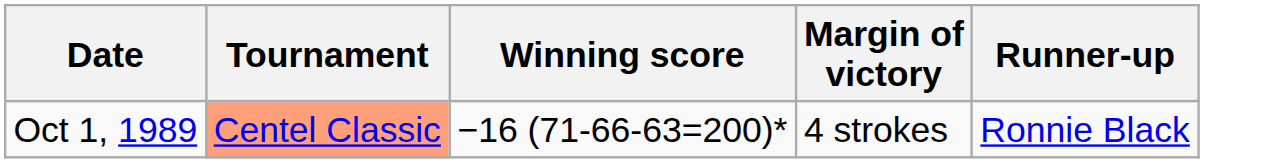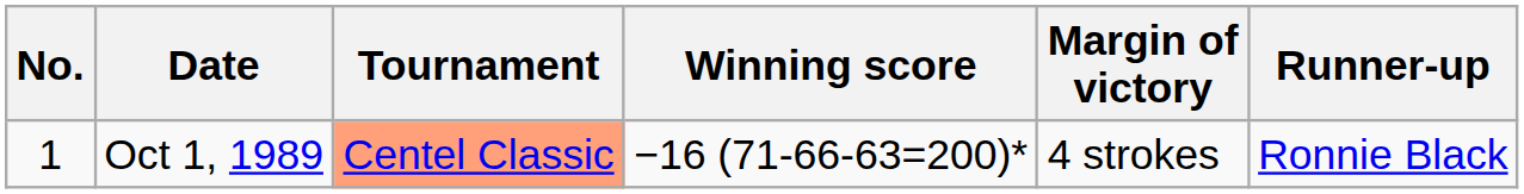+ column: No. | 1
